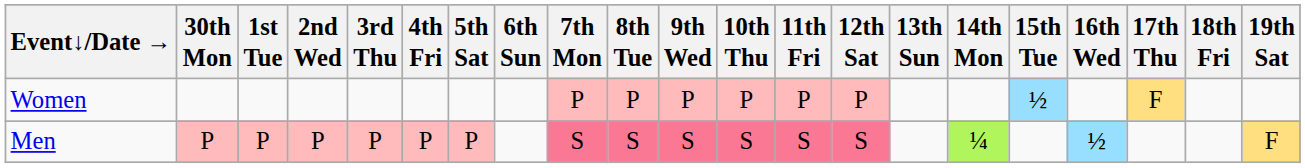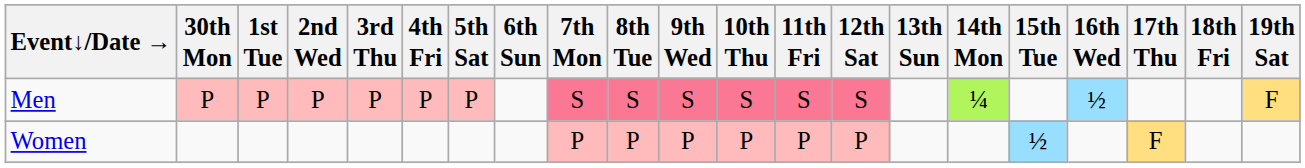rows swapped: Men <-> Women
